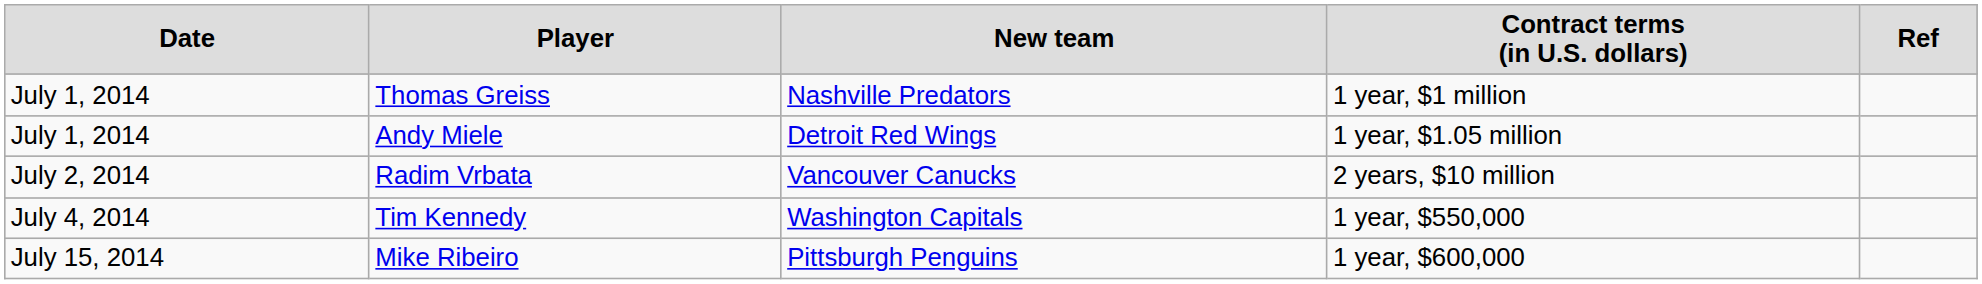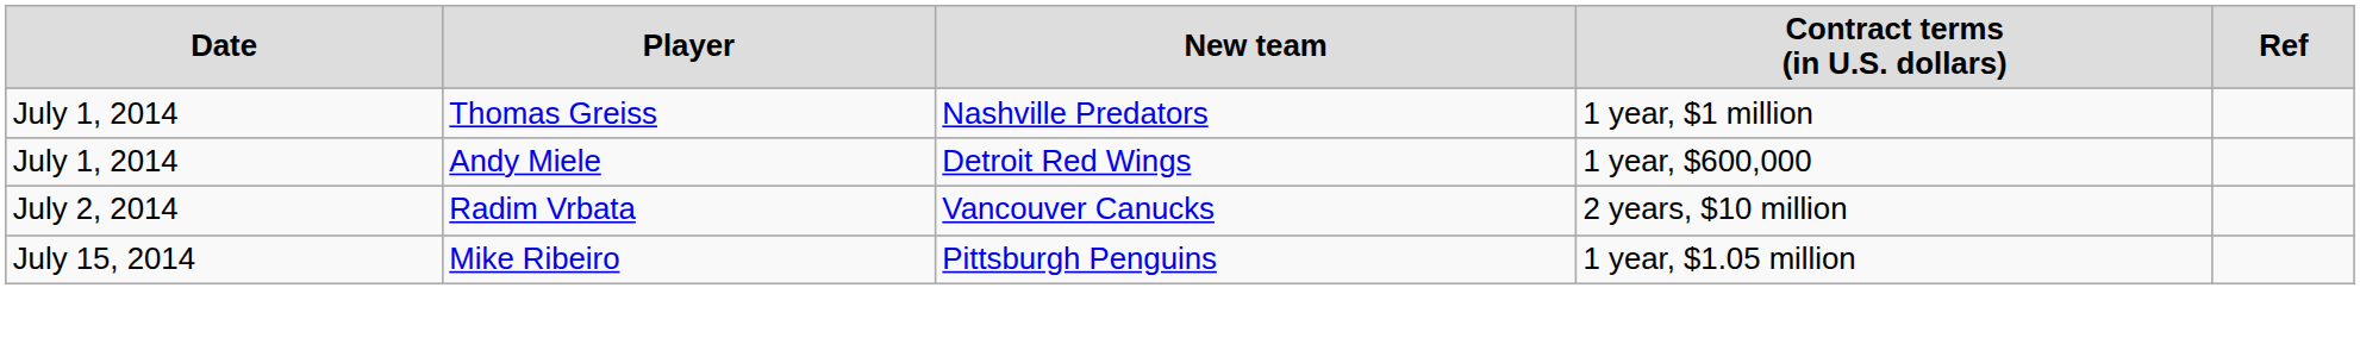Andy Miele | column 4: 1 year, $1.05 million -> 1 year, $600,000
- row: July 4, 2014 | Tim Kennedy | Washington Capitals | 1 year, $550,000
Mike Ribeiro | column 4: 1 year, $600,000 -> 1 year, $1.05 million
